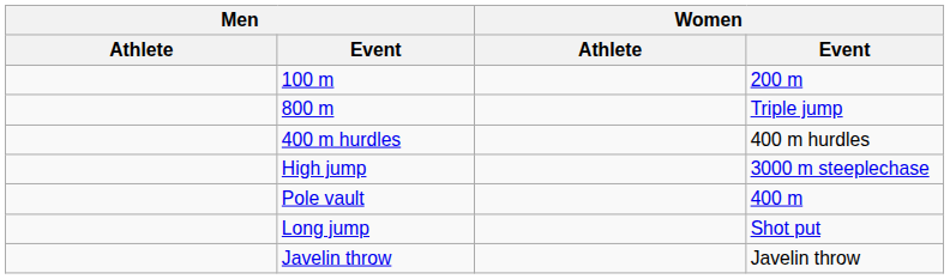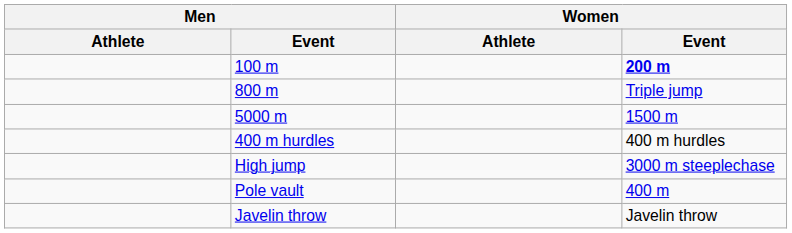100 m | Women / Event: normal -> bold
+ row: 5000 m | 1500 m
- row: Long jump | Shot put
